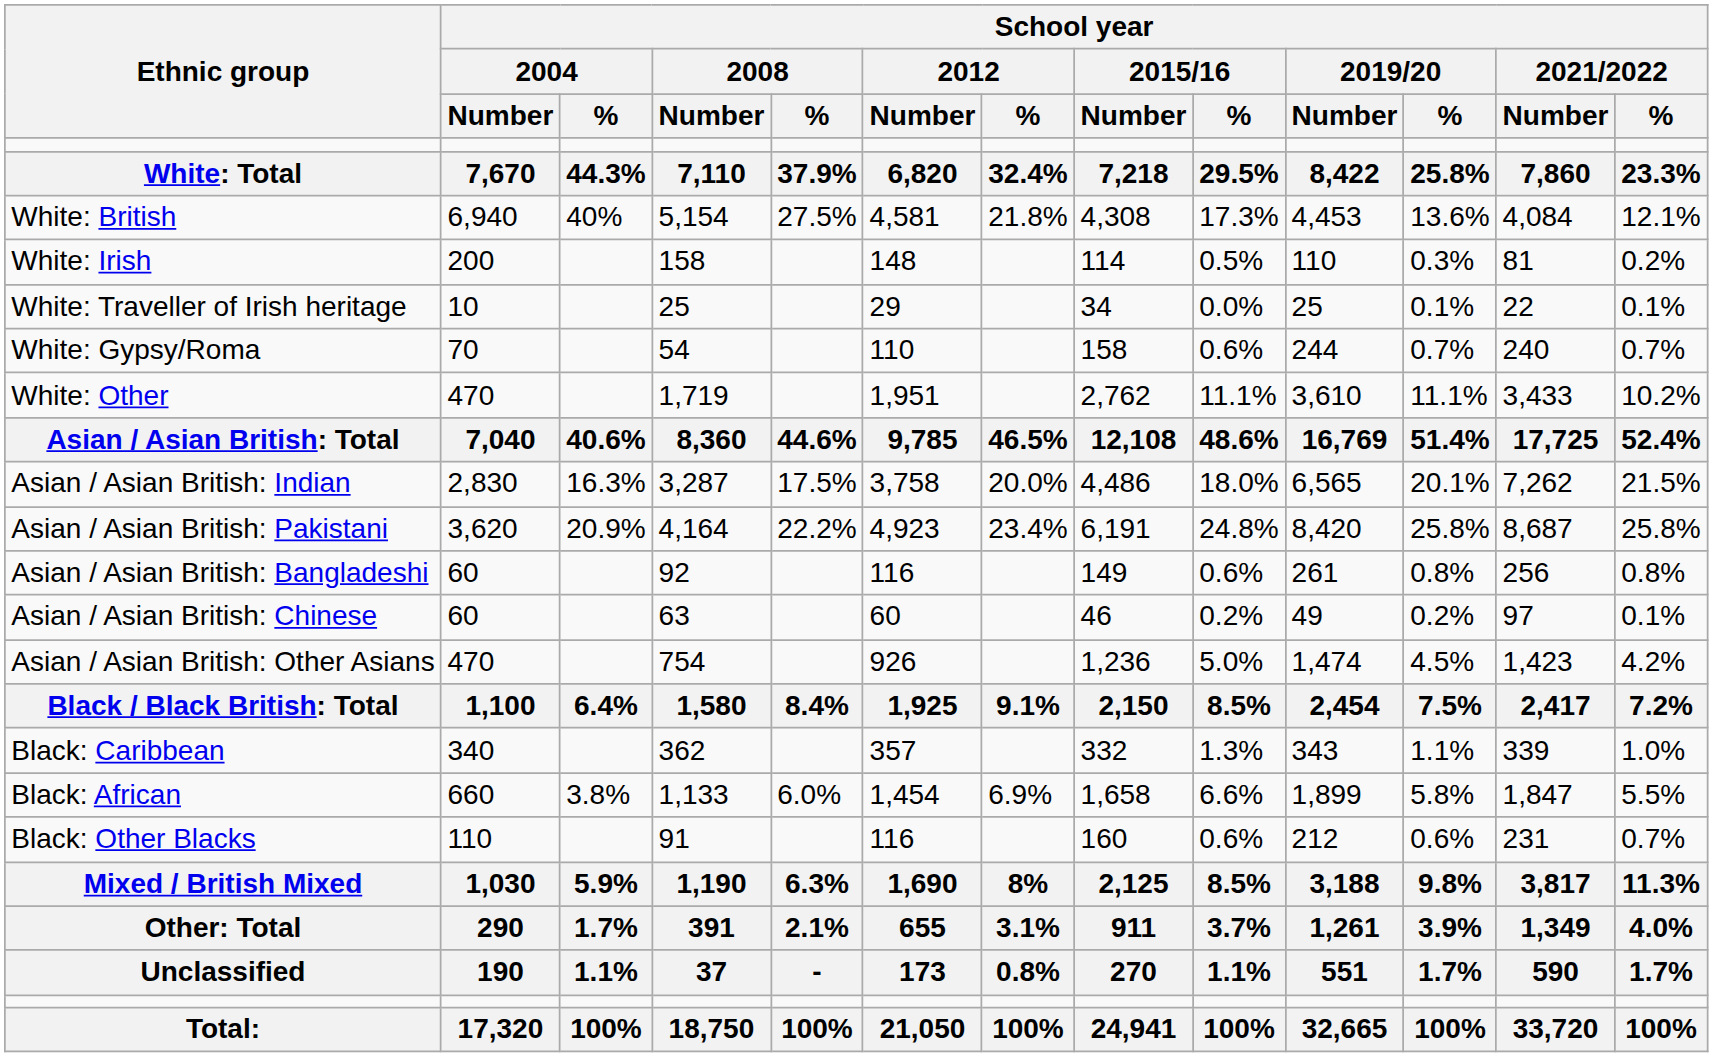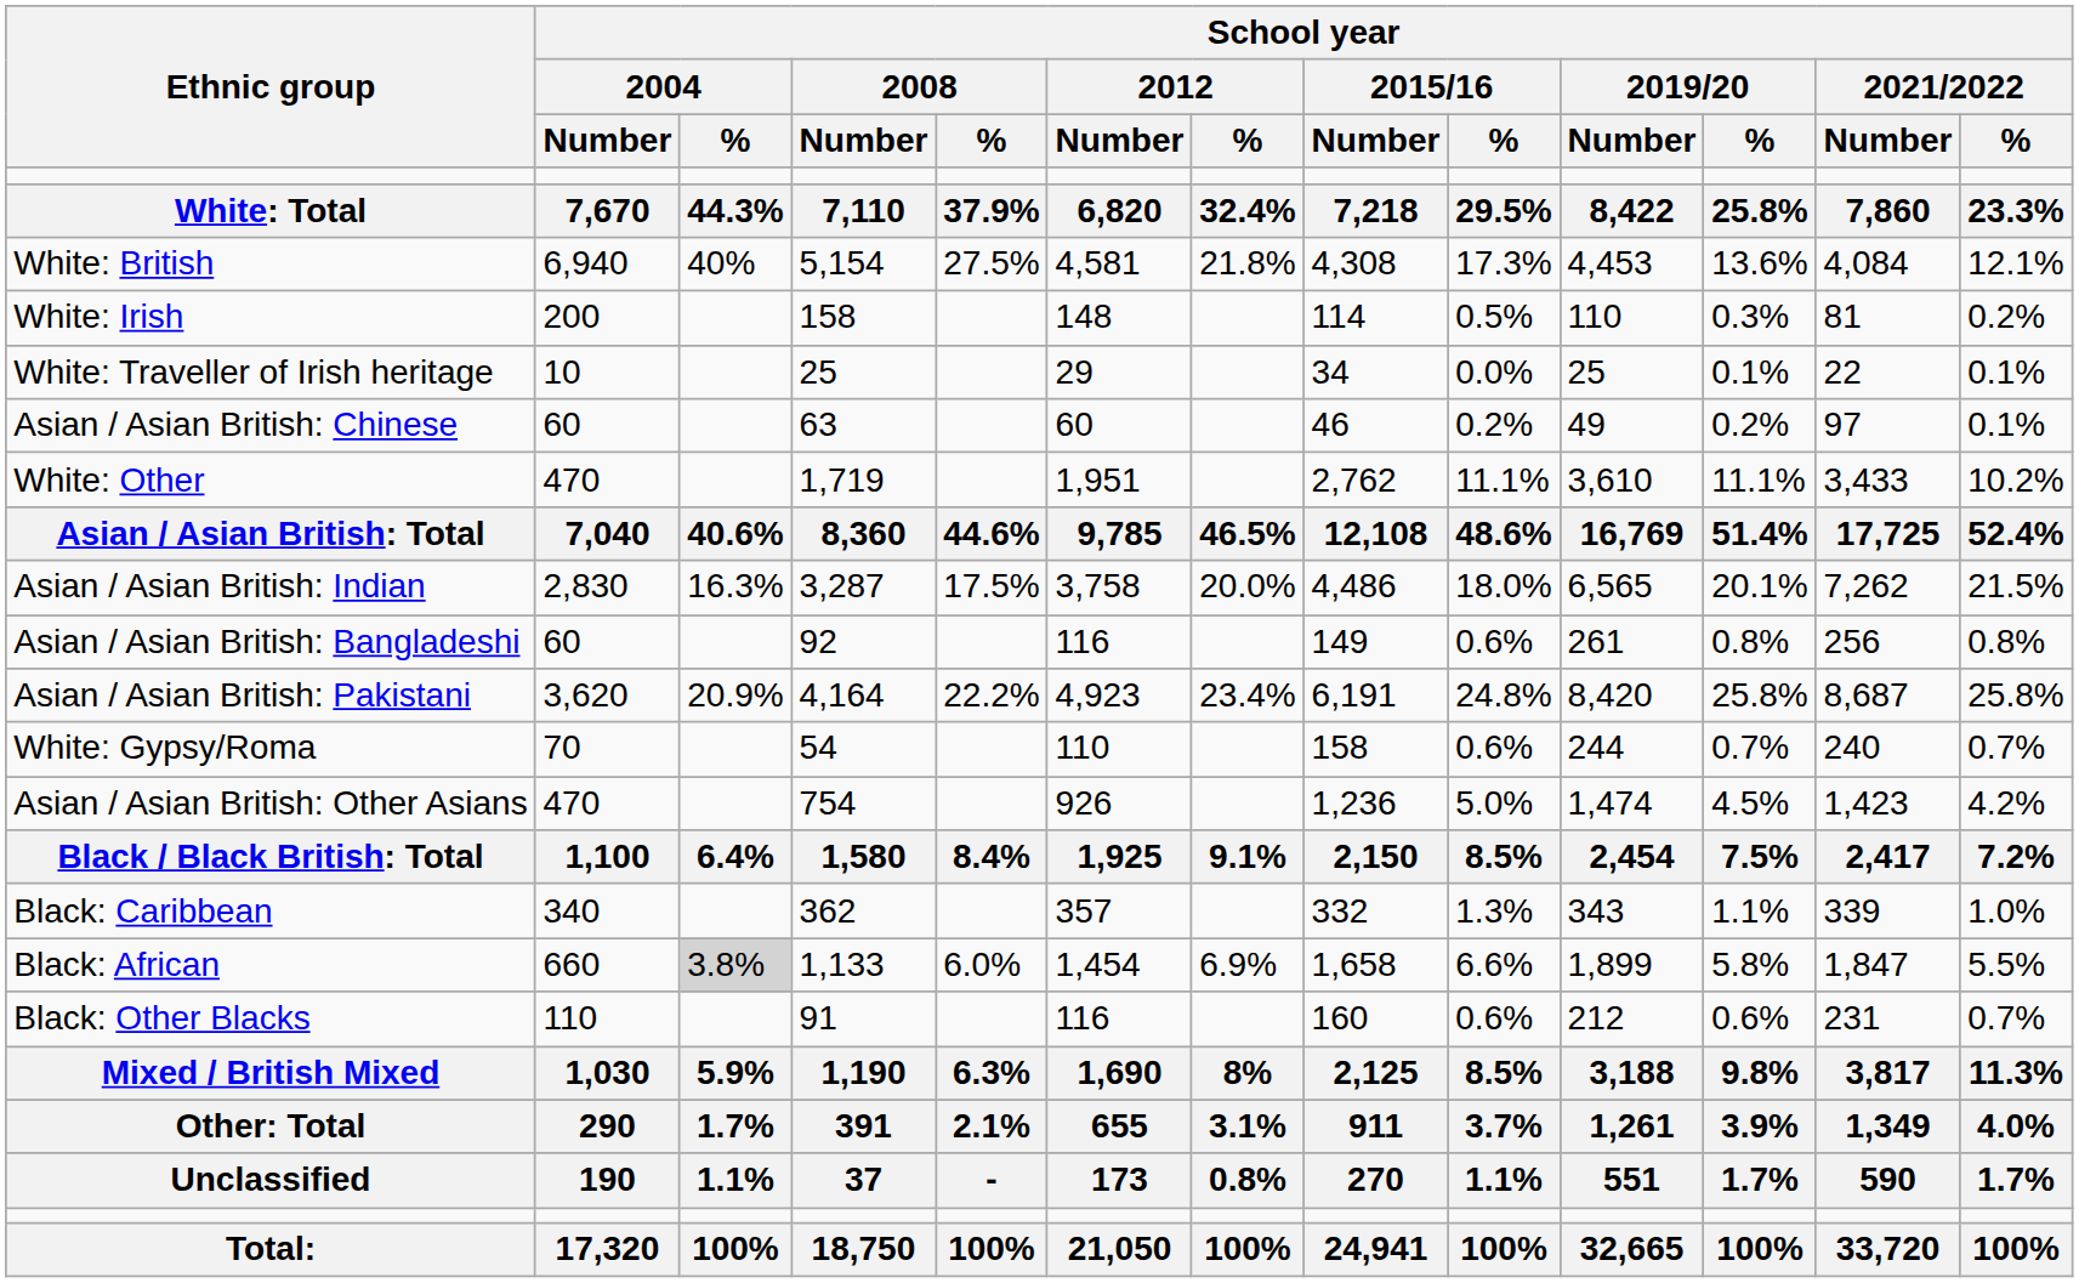rows swapped: White: Gypsy/Roma <-> Asian / Asian British: Chinese
rows swapped: Asian / Asian British: Pakistani <-> Asian / Asian British: Bangladeshi
Black: African | School year / 2004 / %: no background -> lightgrey background
